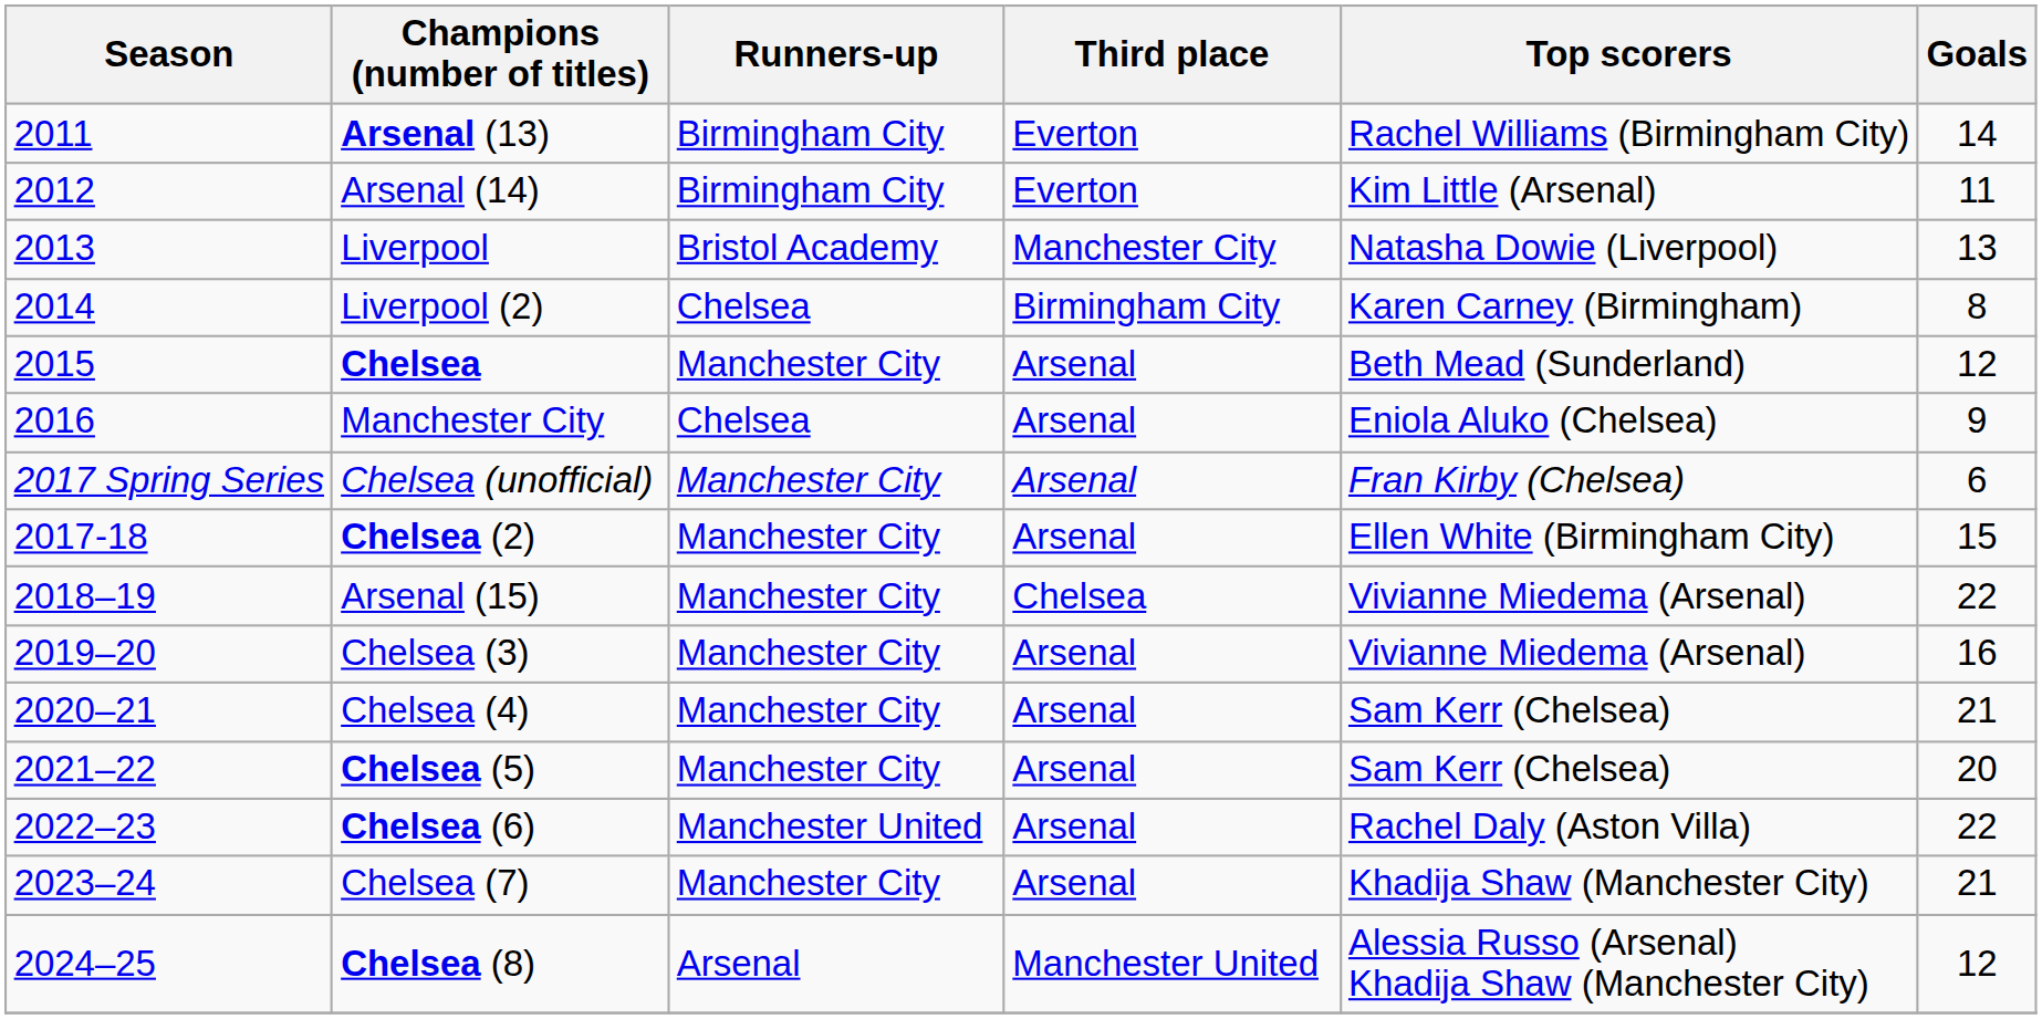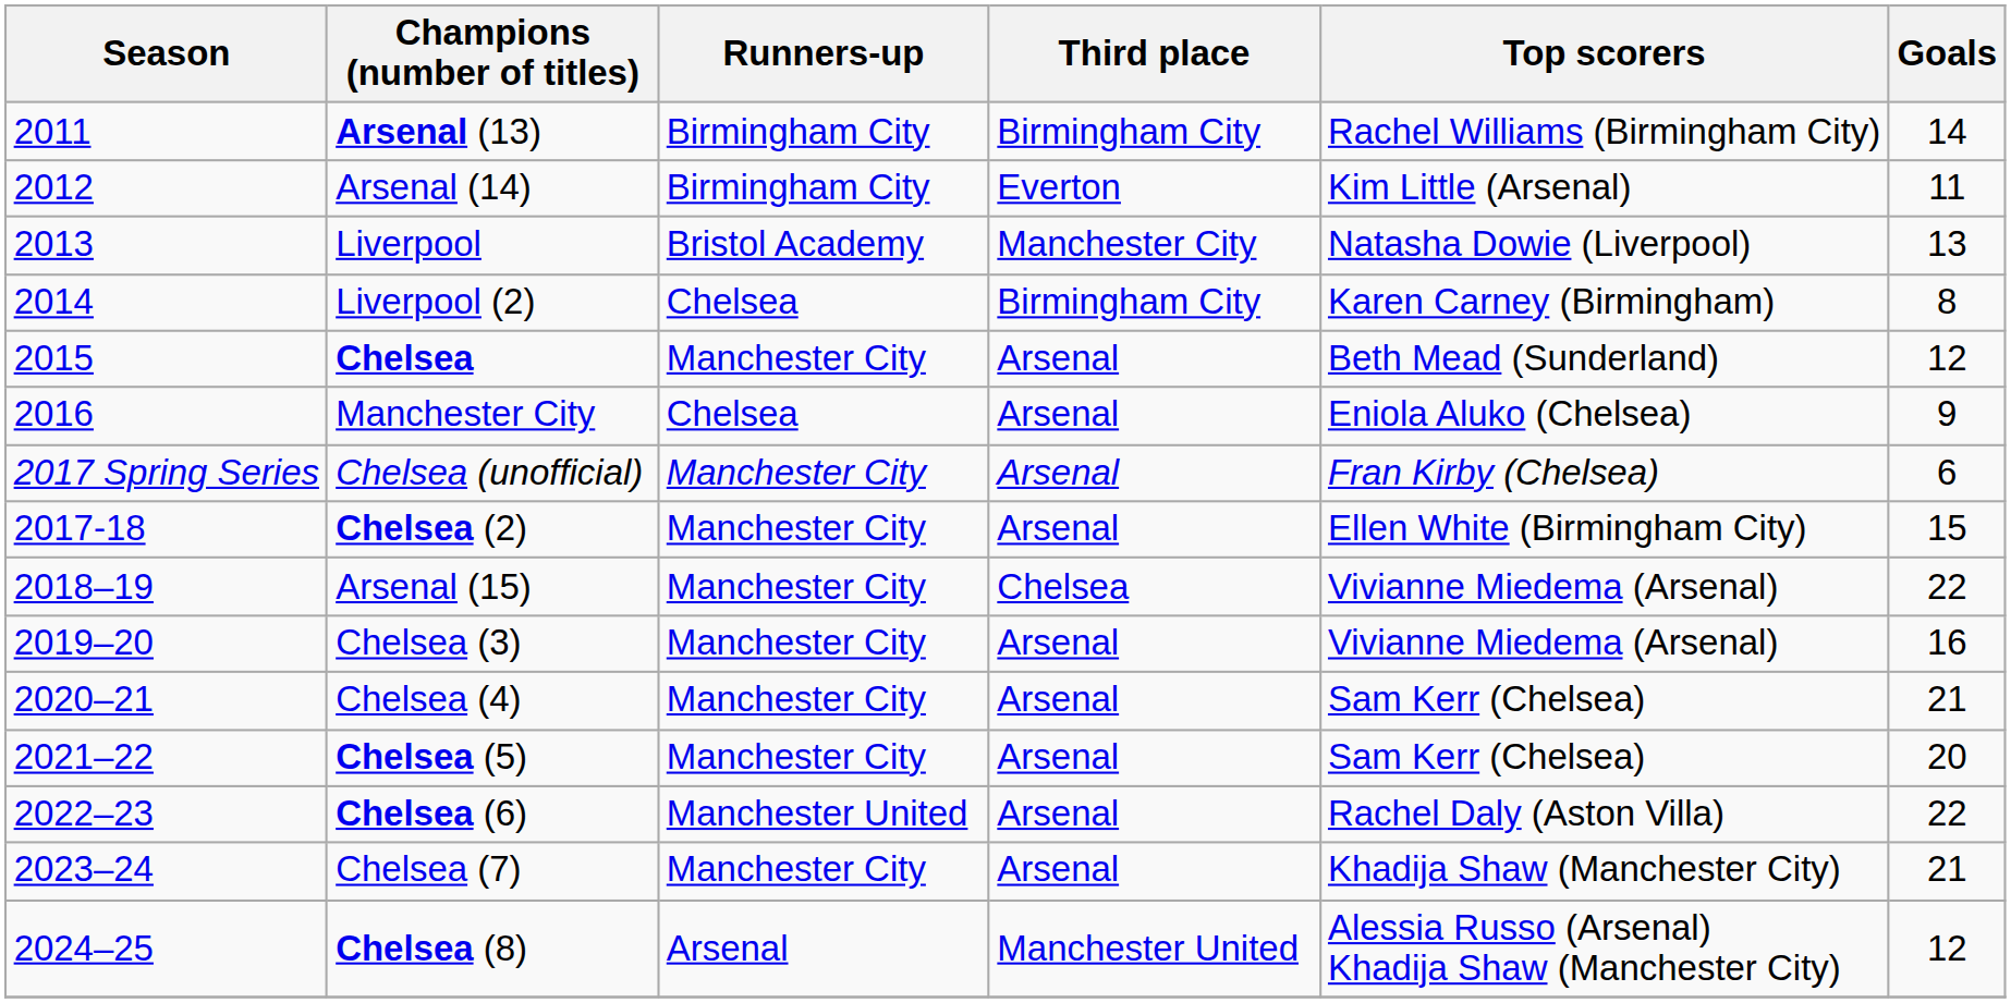Arsenal (13) | Third place: Everton -> Birmingham City
